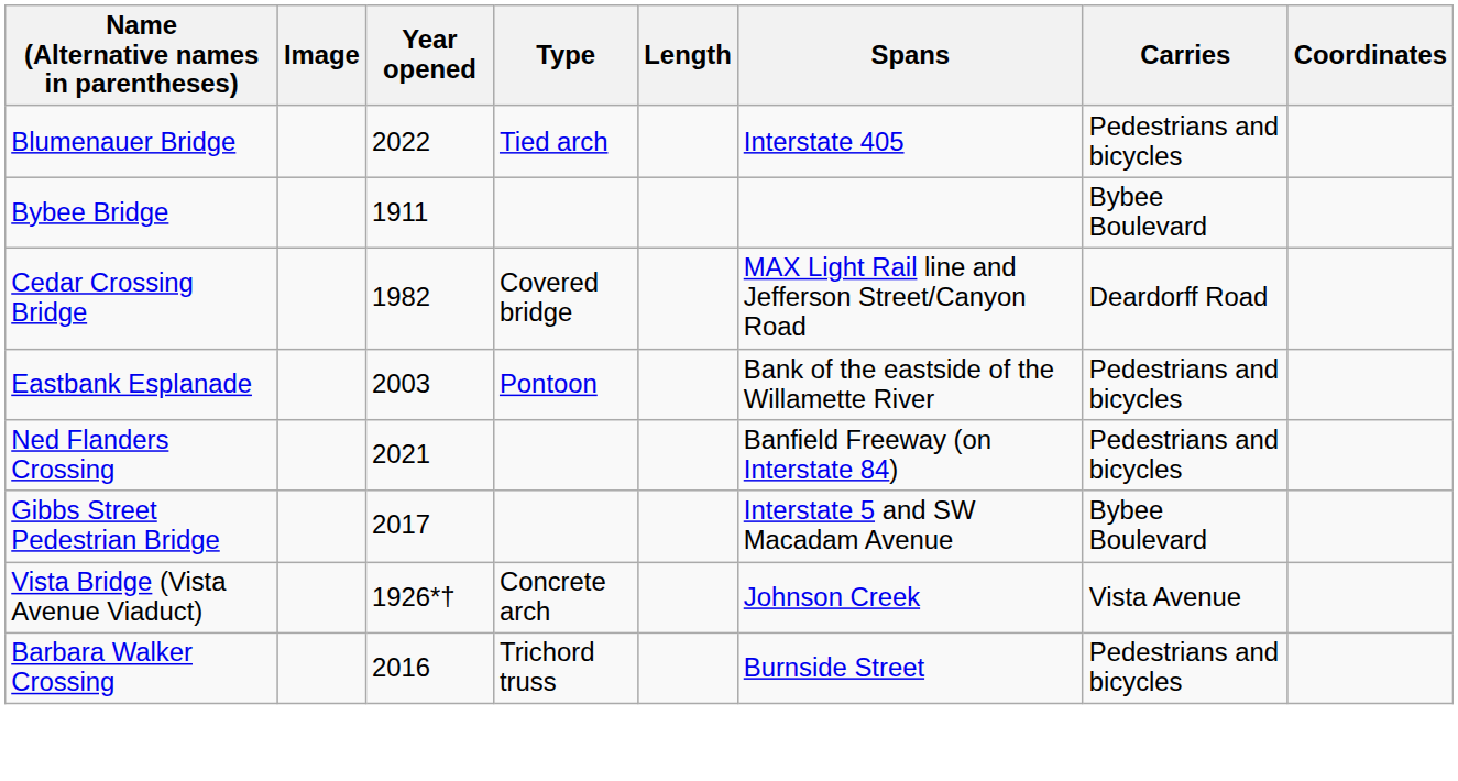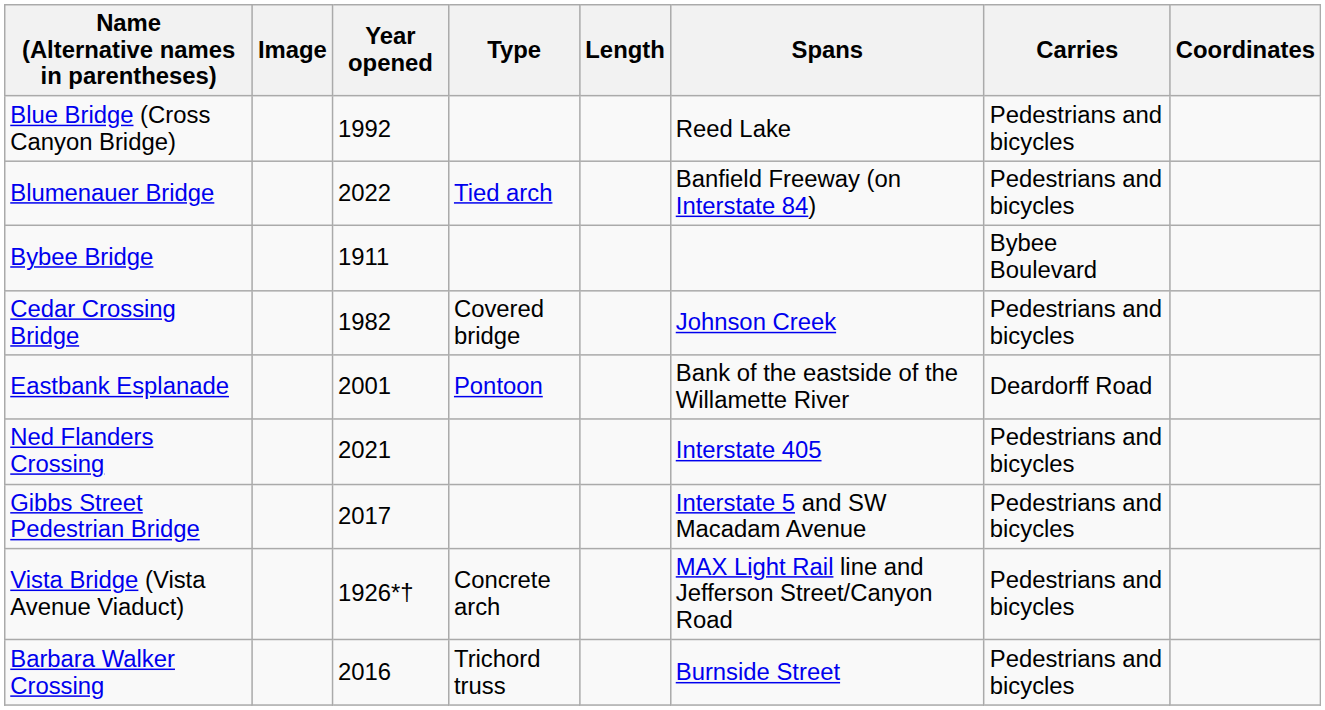+ row: Blue Bridge (Cross Canyon Bridge) | 1992 | Reed Lake | Pedestrians and bicycles
Blumenauer Bridge | Spans: Interstate 405 -> Banfield Freeway (on Interstate 84)
Cedar Crossing Bridge | Spans: MAX Light Rail line and Jefferson Street/Canyon Road -> Johnson Creek
Cedar Crossing Bridge | Carries: Deardorff Road -> Pedestrians and bicycles
Eastbank Esplanade | Year opened: 2003 -> 2001
Eastbank Esplanade | Carries: Pedestrians and bicycles -> Deardorff Road
Ned Flanders Crossing | Spans: Banfield Freeway (on Interstate 84) -> Interstate 405
Gibbs Street Pedestrian Bridge | Carries: Bybee Boulevard -> Pedestrians and bicycles
Vista Bridge (Vista Avenue Viaduct) | Spans: Johnson Creek -> MAX Light Rail line and Jefferson Street/Canyon Road
Vista Bridge (Vista Avenue Viaduct) | Carries: Vista Avenue -> Pedestrians and bicycles
